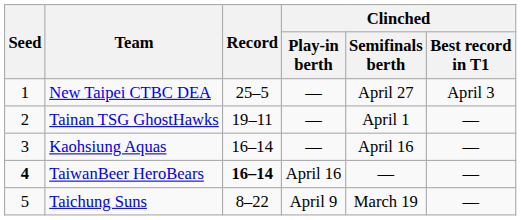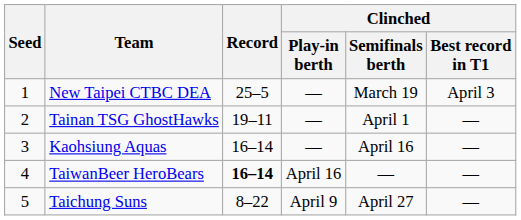New Taipei CTBC DEA | Clinched / Semifinals berth: April 27 -> March 19
TaiwanBeer HeroBears | Seed: bold -> normal
Taichung Suns | Clinched / Semifinals berth: March 19 -> April 27
